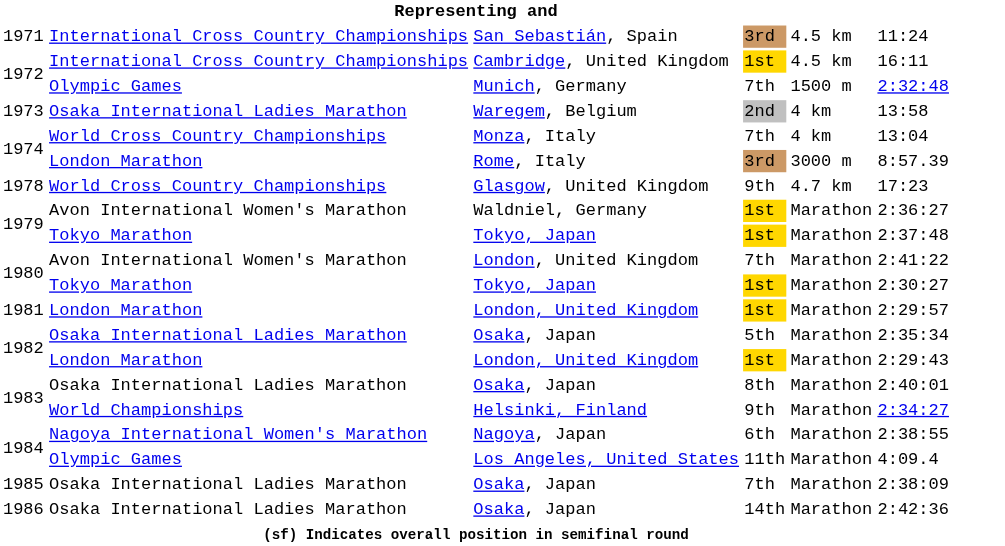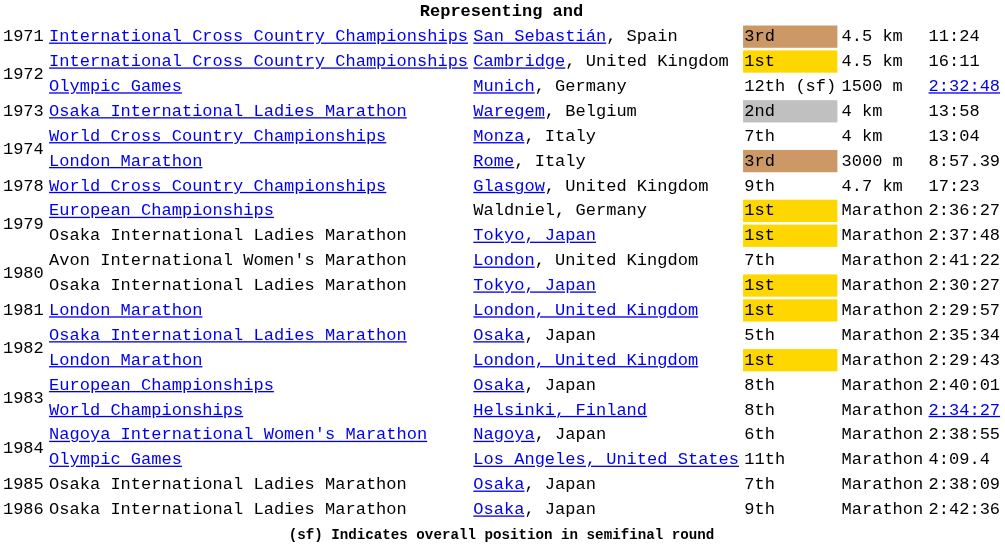Munich, Germany | column 4: 7th -> 12th (sf)
Waldniel, Germany | column 2: Avon International Women's Marathon -> European Championships
1979 / Tokyo, Japan | column 2: Tokyo Marathon -> Osaka International Ladies Marathon
1980 / Tokyo, Japan | column 2: Tokyo Marathon -> Osaka International Ladies Marathon
1983 / Osaka, Japan | column 2: Osaka International Ladies Marathon -> European Championships
Helsinki, Finland | column 4: 9th -> 8th
1986 / Osaka, Japan | column 4: 14th -> 9th
